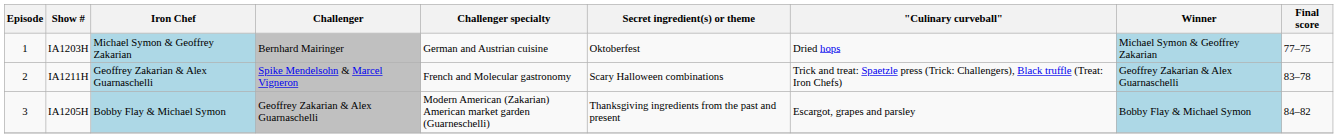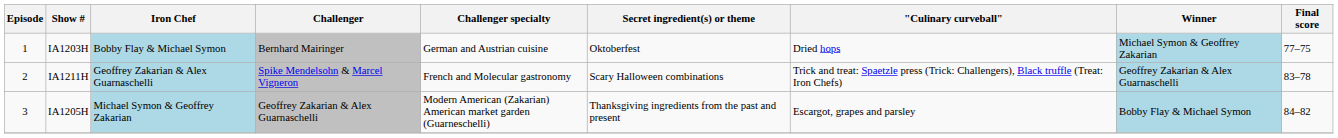IA1203H | Iron Chef: Michael Symon & Geoffrey Zakarian -> Bobby Flay & Michael Symon
IA1205H | Iron Chef: Bobby Flay & Michael Symon -> Michael Symon & Geoffrey Zakarian
